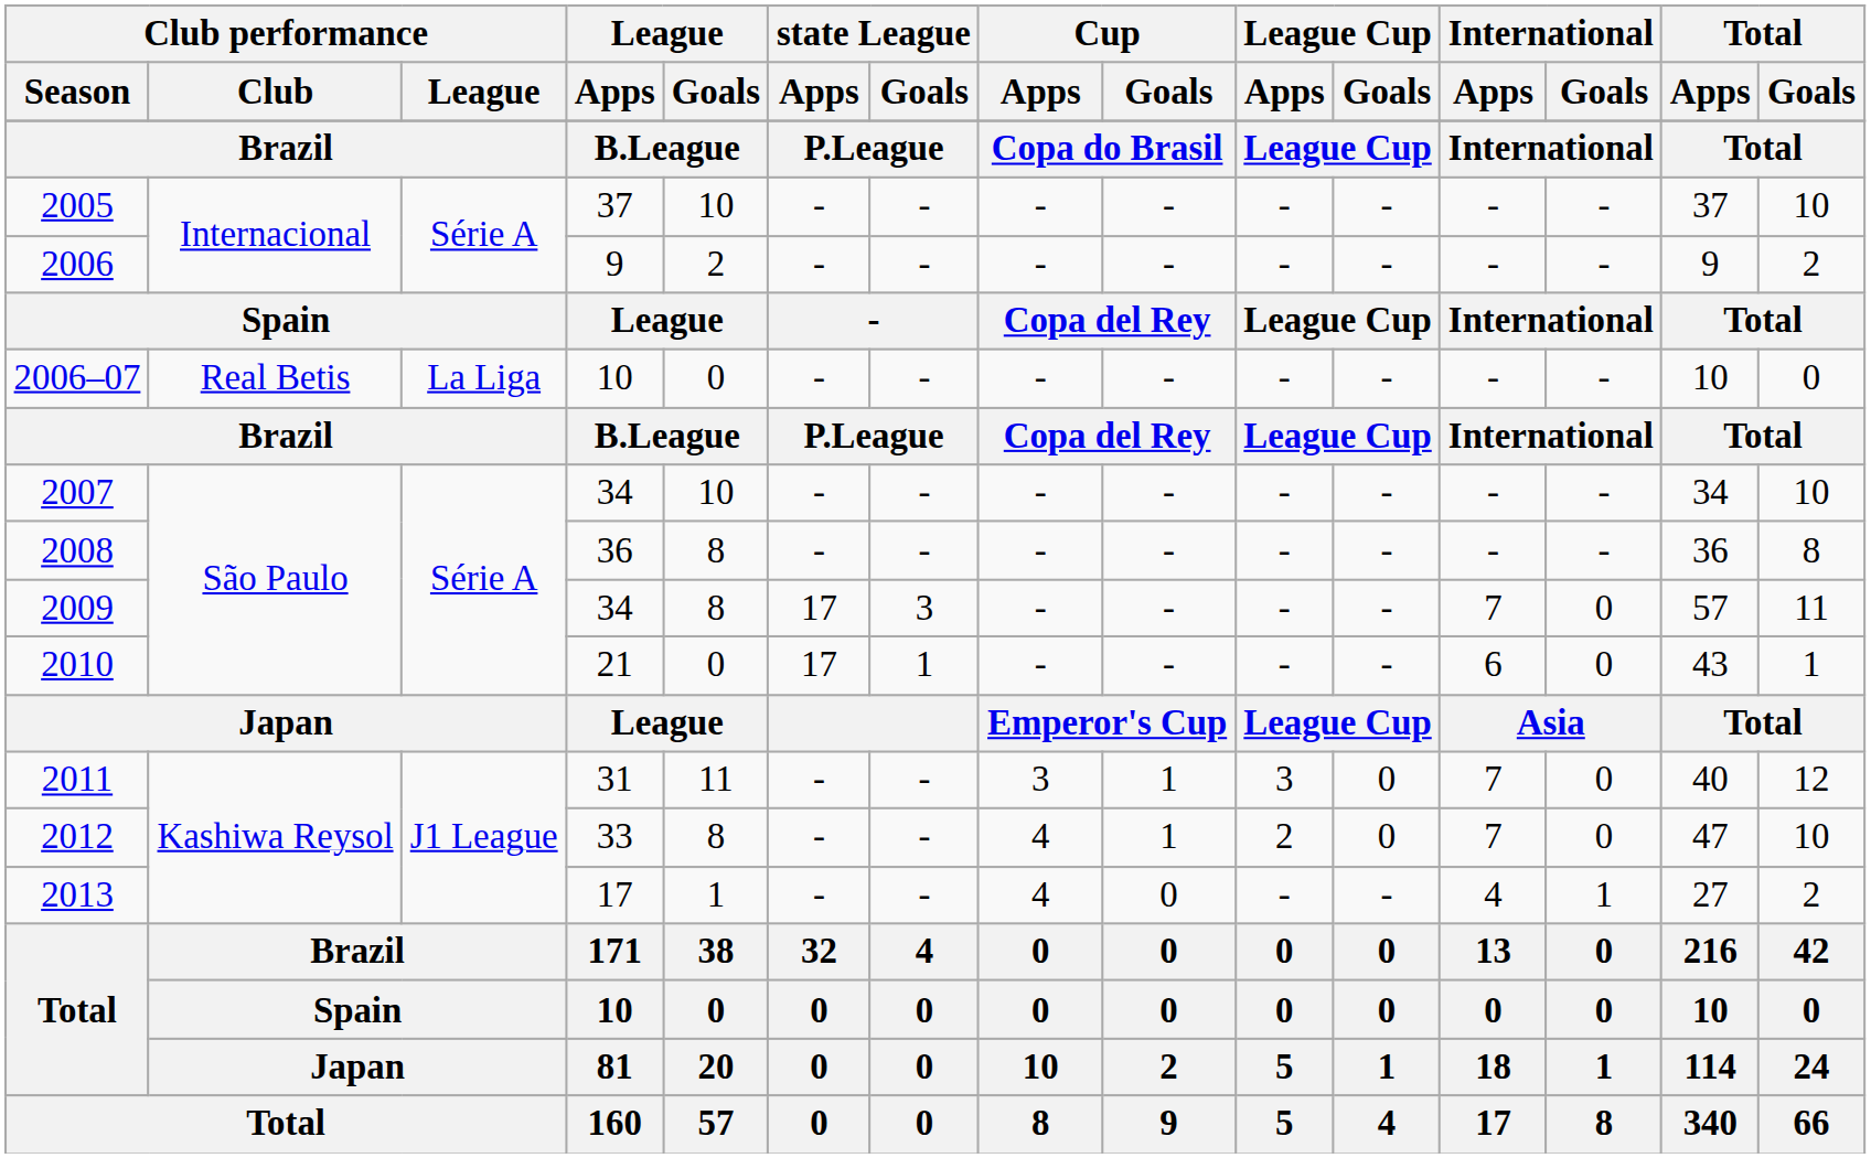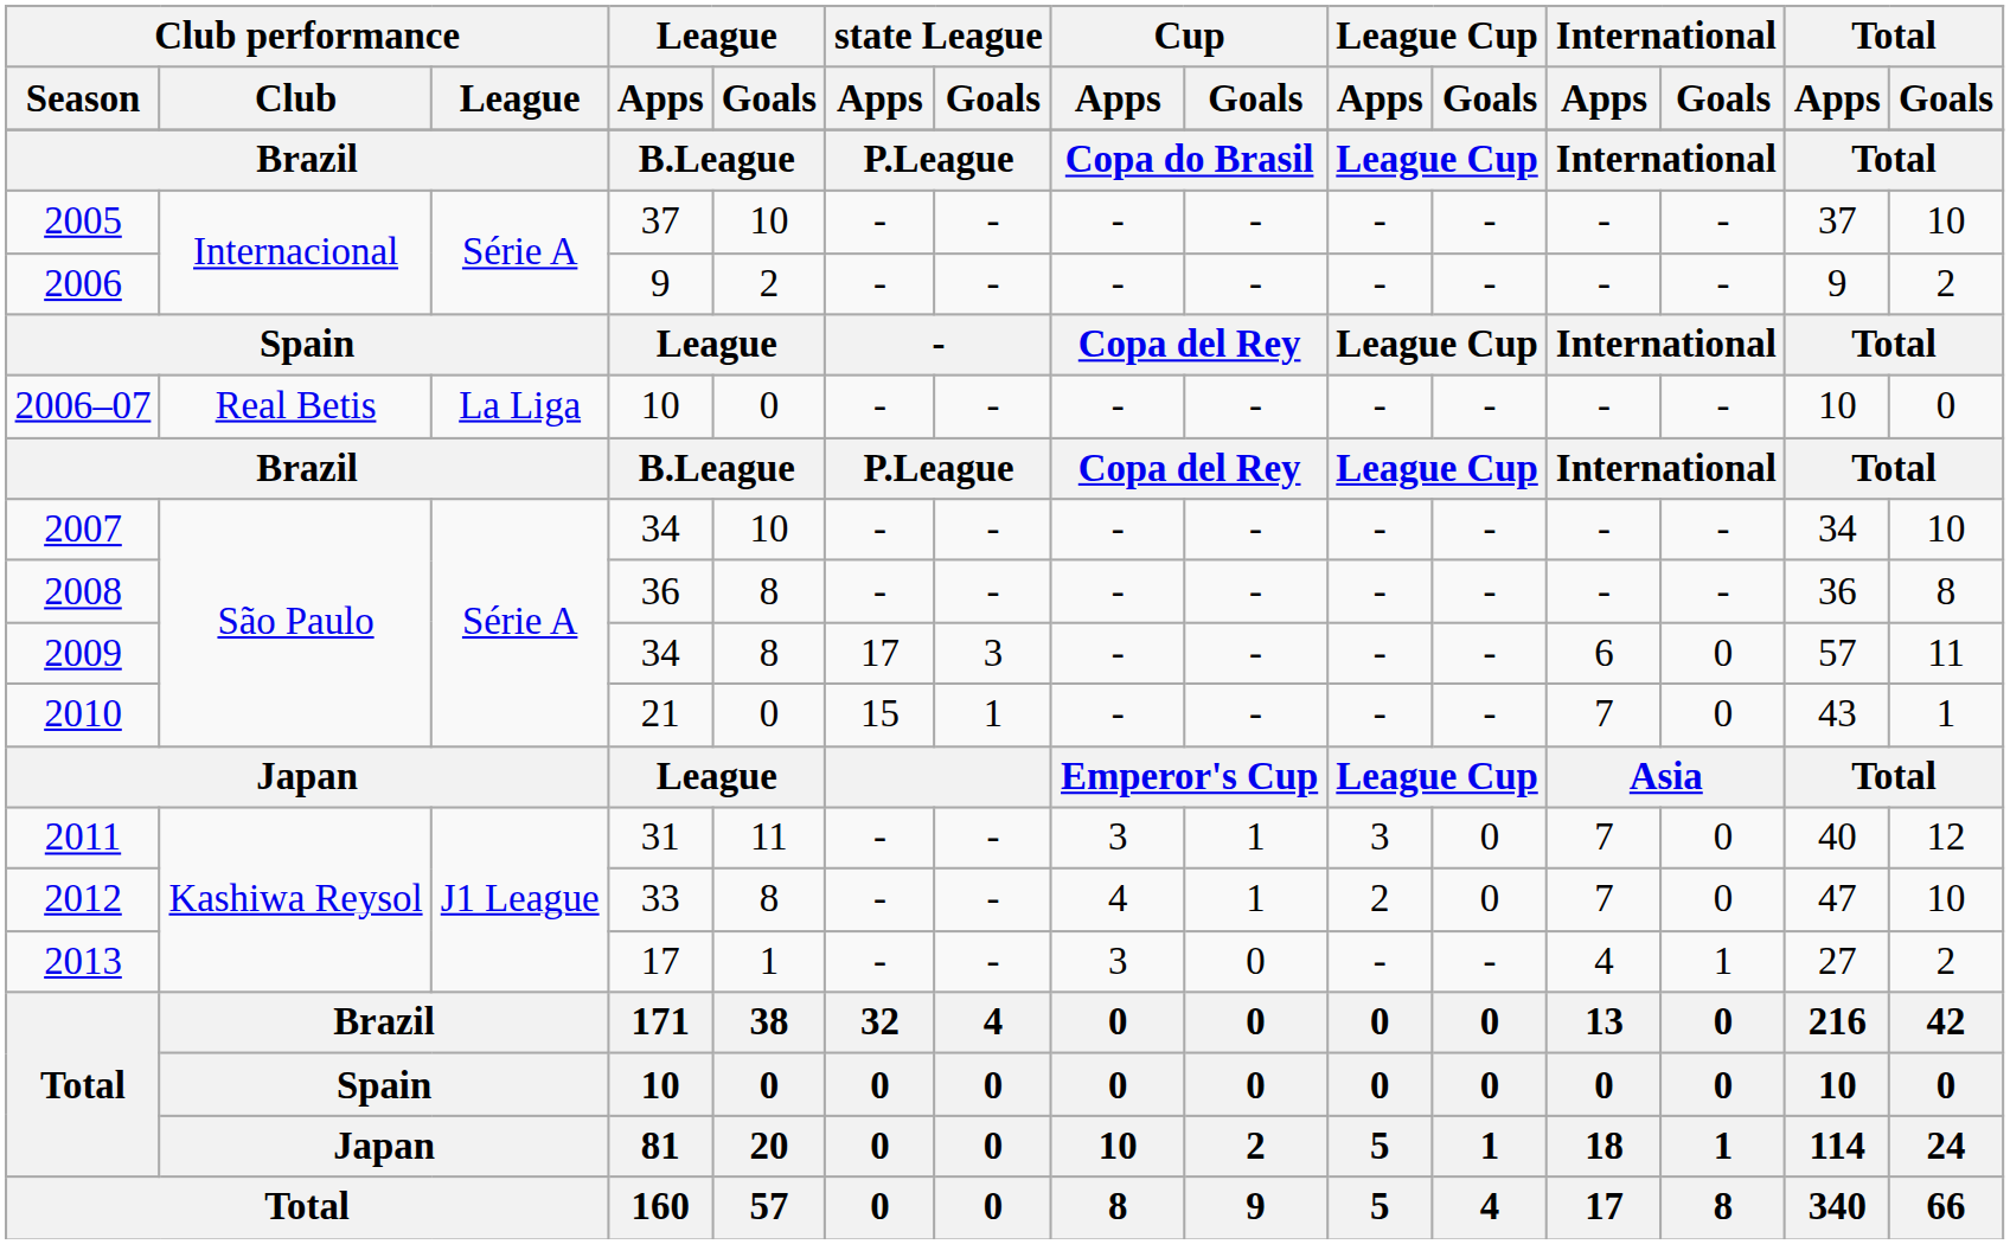2009 | International / Apps: 7 -> 6
2010 | state League / Apps: 17 -> 15
2010 | International / Apps: 6 -> 7
2013 | Cup / Apps: 4 -> 3
